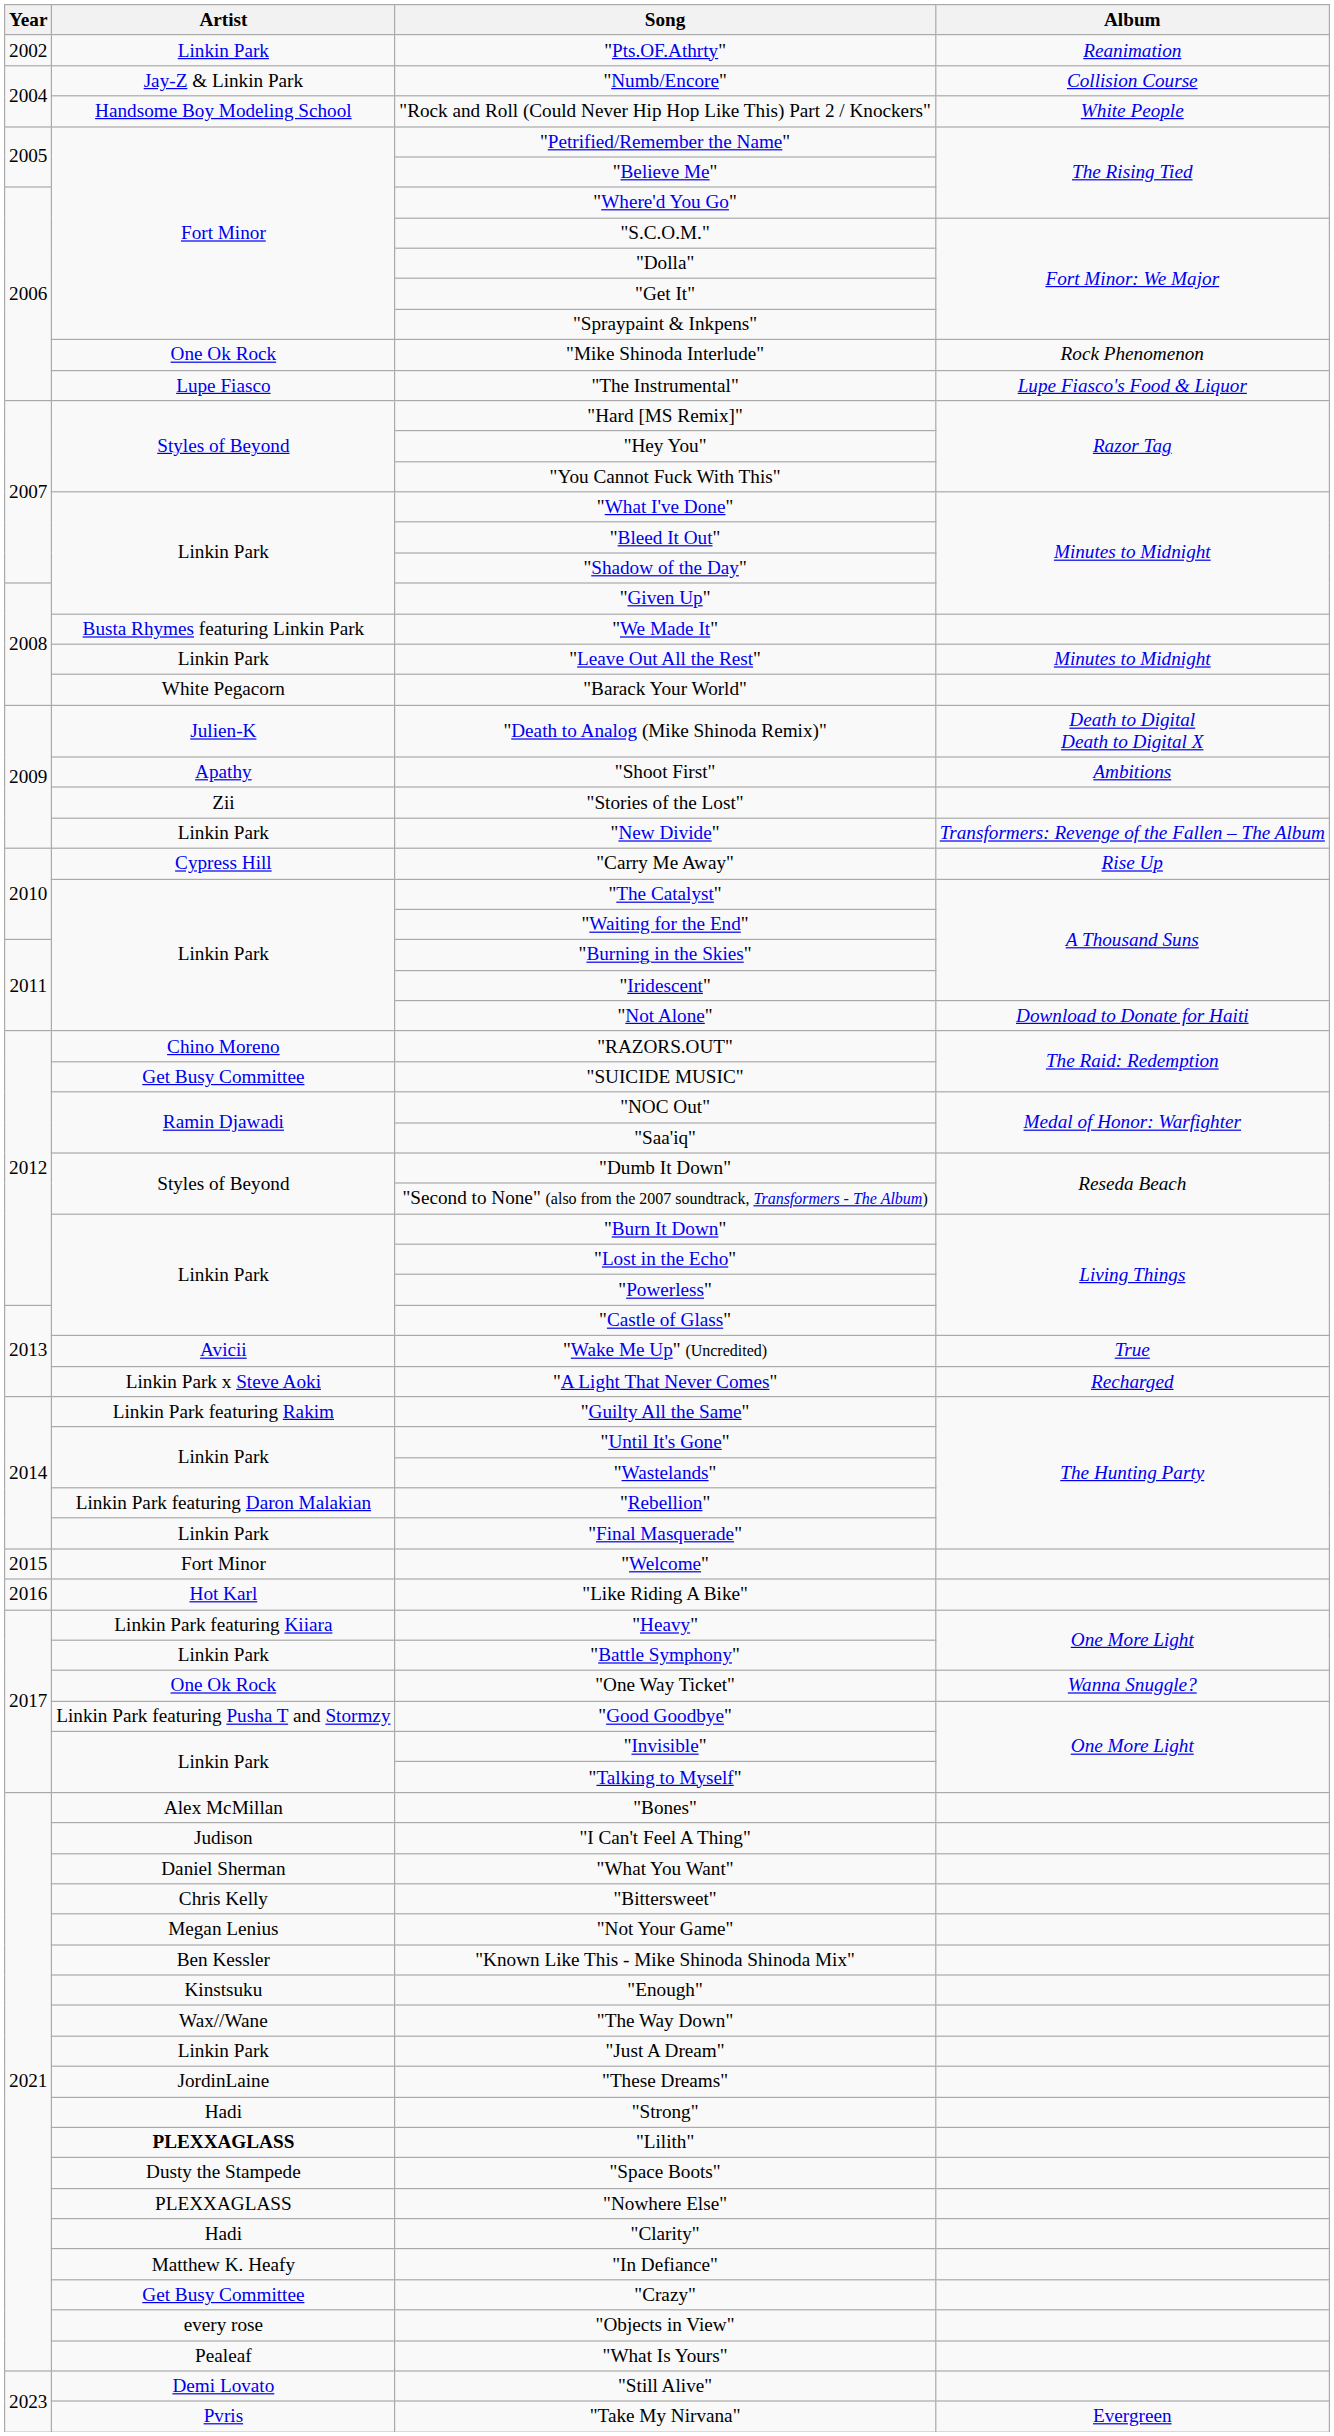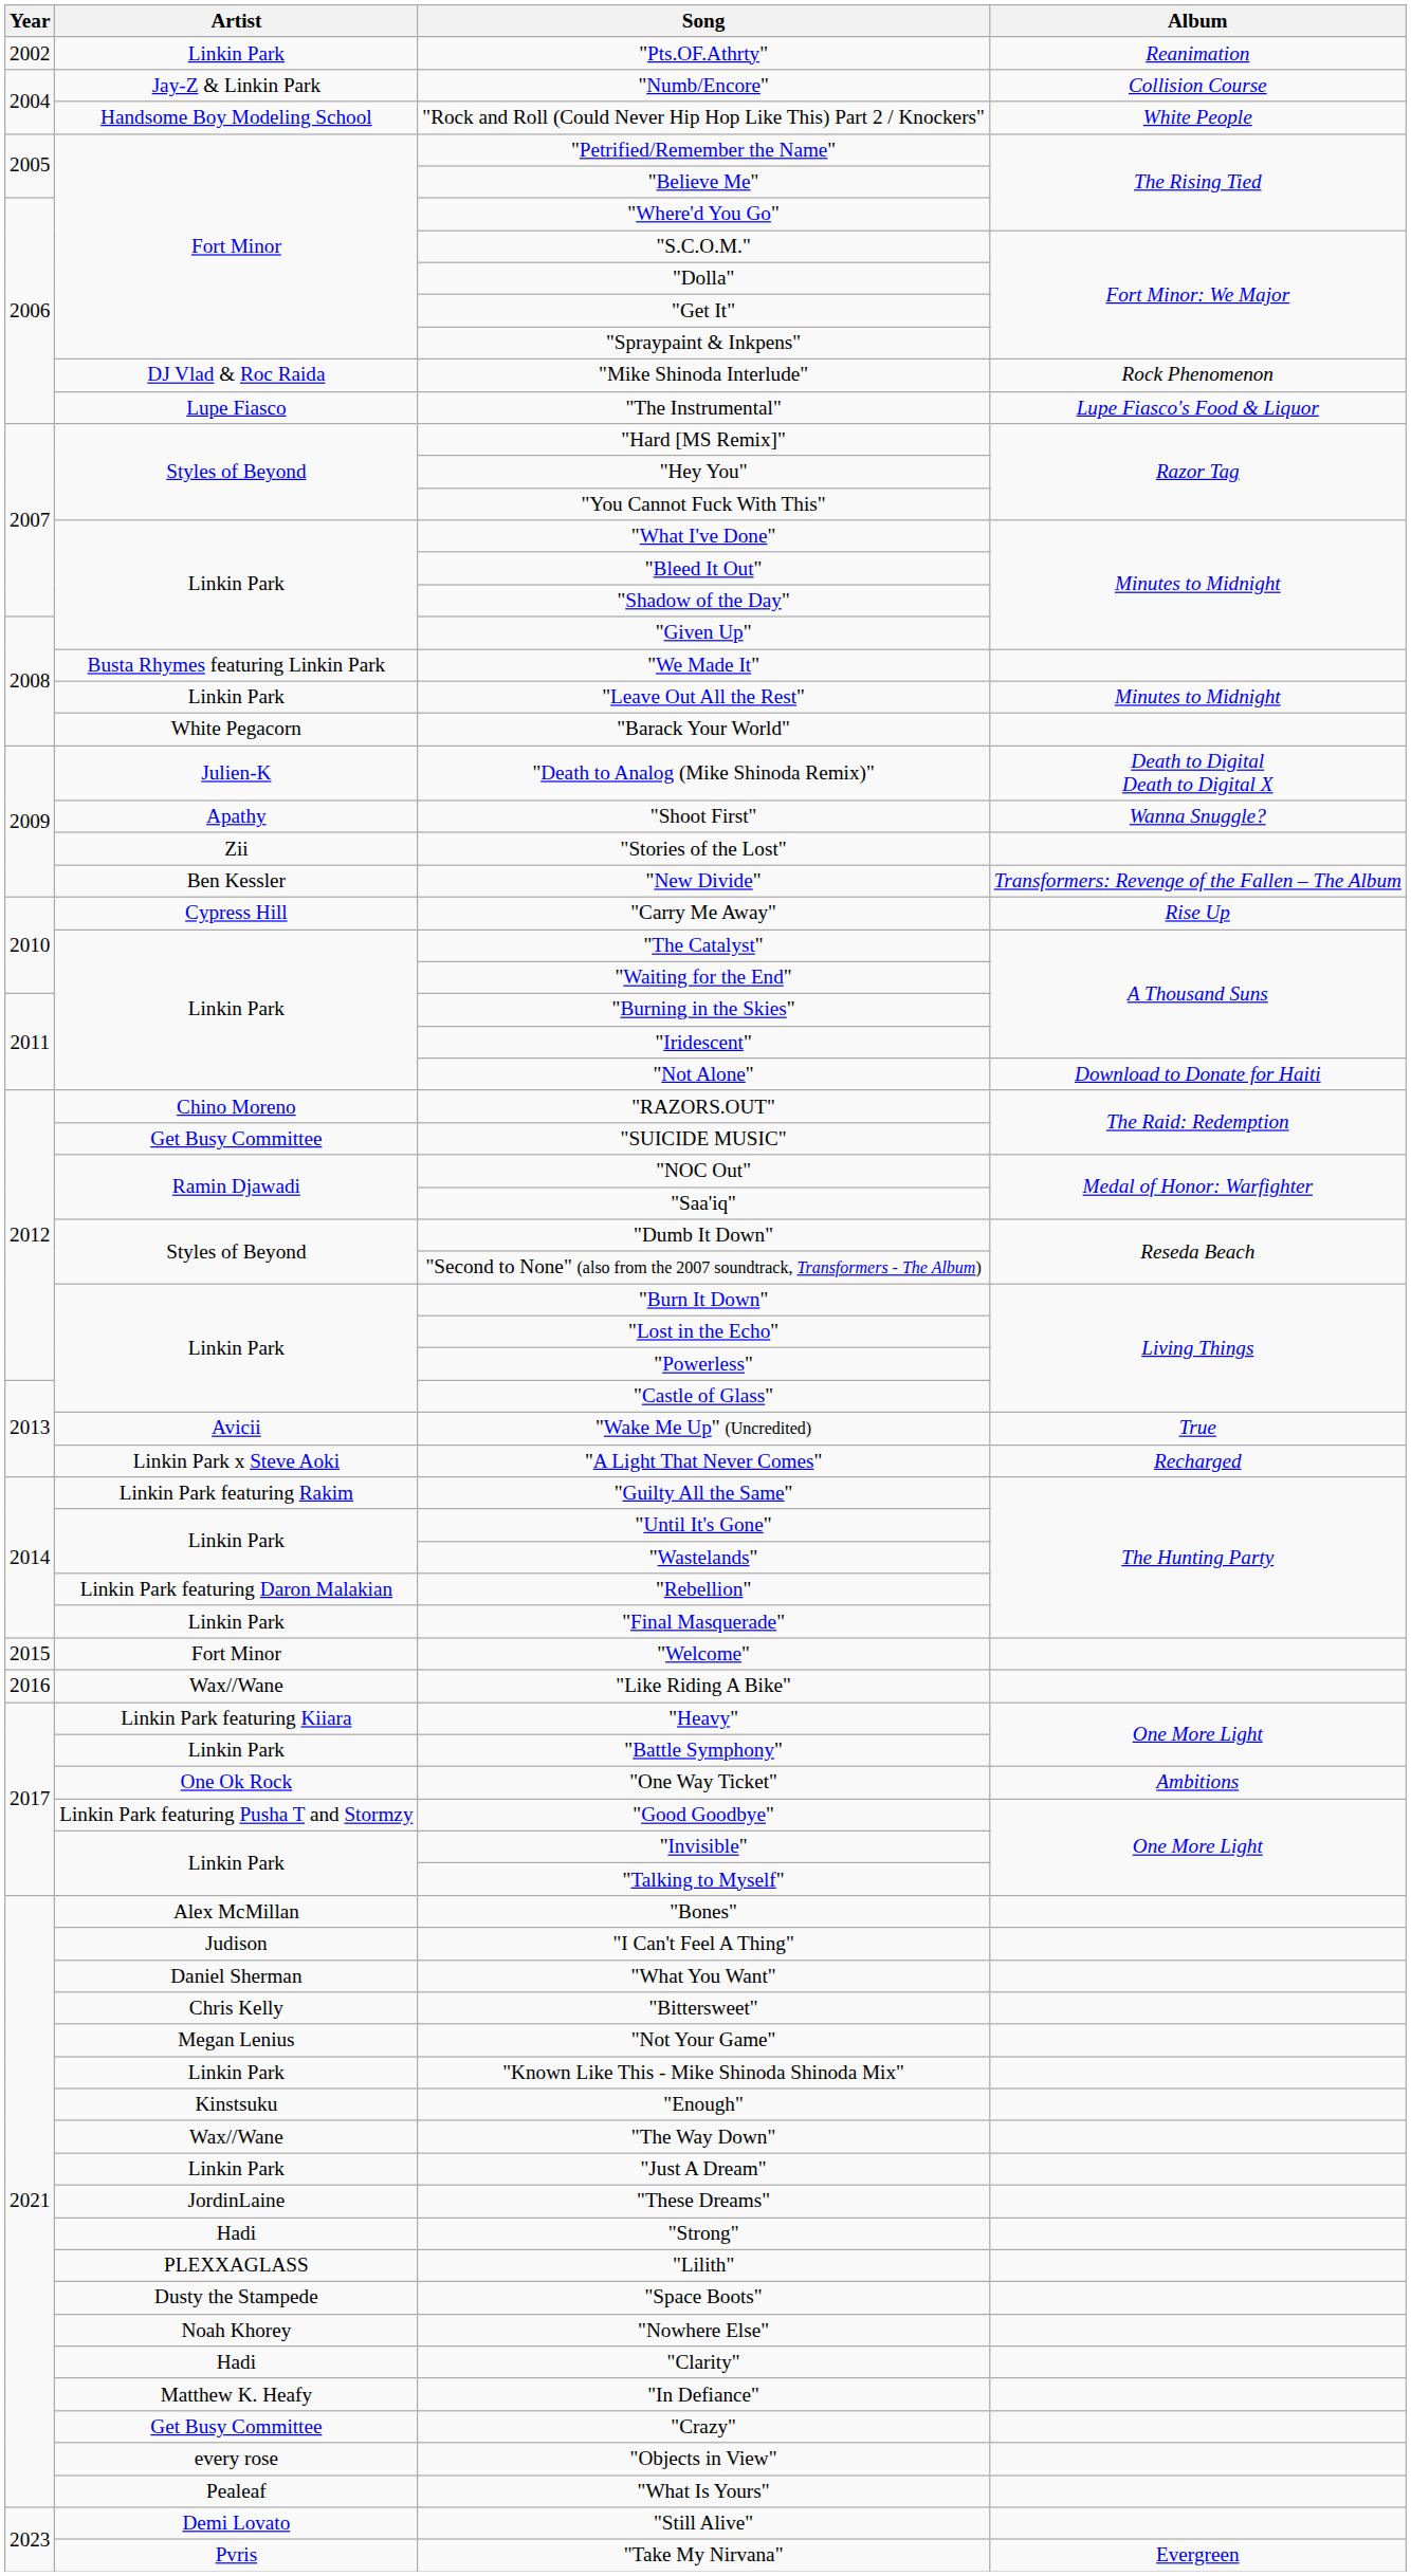"Mike Shinoda Interlude" | Artist: One Ok Rock -> DJ Vlad & Roc Raida
"Shoot First" | Album: Ambitions -> Wanna Snuggle?
"New Divide" | Artist: Linkin Park -> Ben Kessler
"Like Riding A Bike" | Artist: Hot Karl -> Wax//Wane
"One Way Ticket" | Album: Wanna Snuggle? -> Ambitions
"Known Like This - Mike Shinoda Shinoda Mix" | Artist: Ben Kessler -> Linkin Park
"Lilith" | Artist: bold -> normal
"Nowhere Else" | Artist: PLEXXAGLASS -> Noah Khorey
